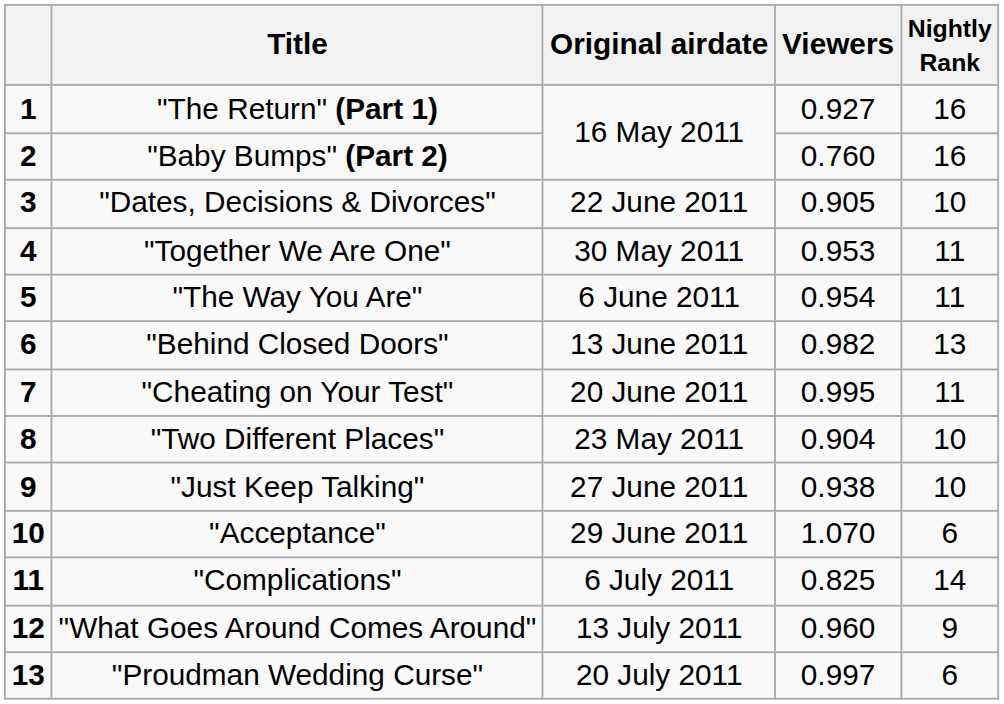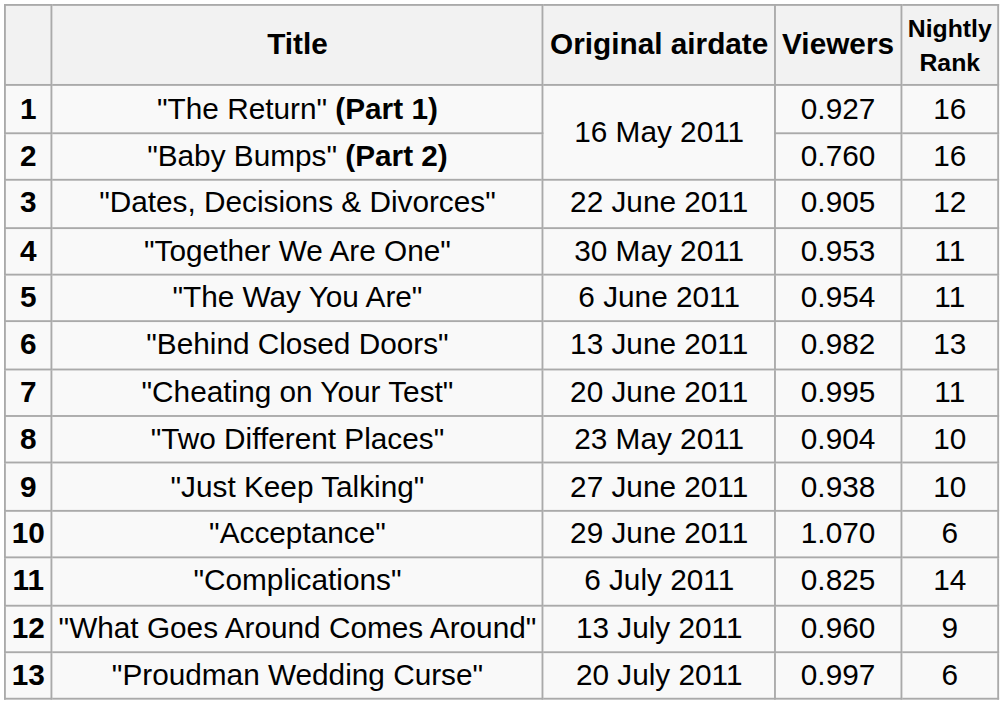"Dates, Decisions & Divorces" | Nightly Rank: 10 -> 12
